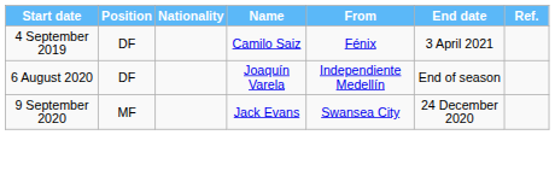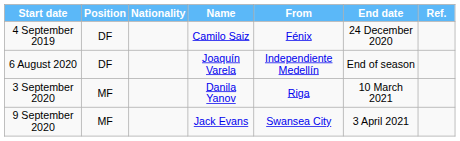4 September 2019 | End date: 3 April 2021 -> 24 December 2020
+ row: 3 September 2020 | MF | Danila Yanov | Riga | 10 March 2021
9 September 2020 | End date: 24 December 2020 -> 3 April 2021
